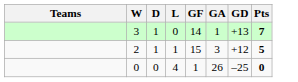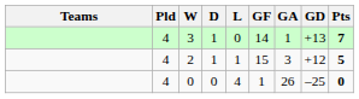+ column: Pld | 4 | 4 | 4
